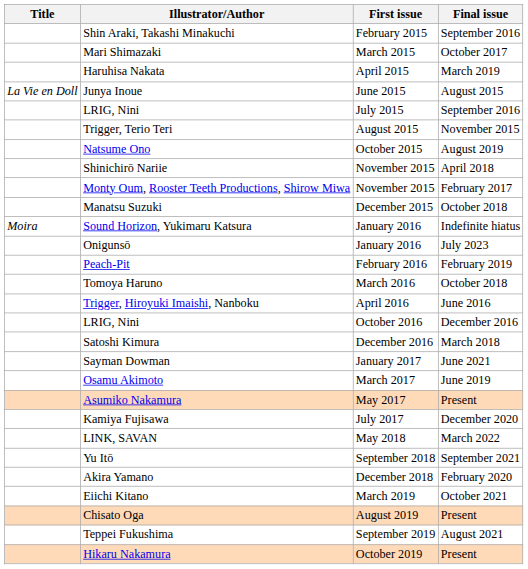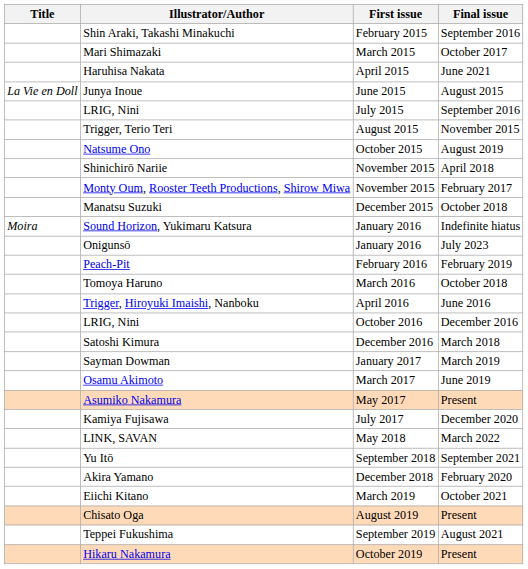Haruhisa Nakata | Final issue: March 2019 -> June 2021
Sayman Dowman | Final issue: June 2021 -> March 2019
